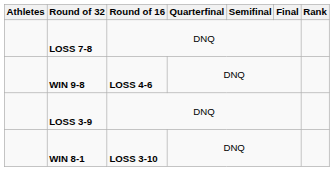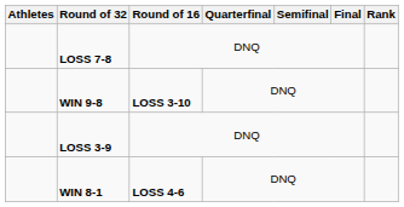WIN 9-8 | Round of 16: LOSS 4-6 -> LOSS 3-10
WIN 8-1 | Round of 16: LOSS 3-10 -> LOSS 4-6
